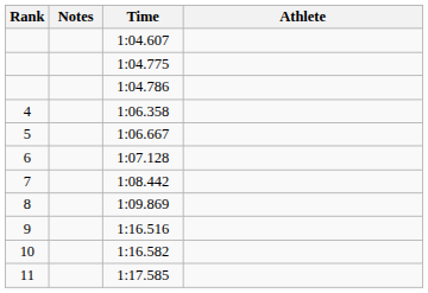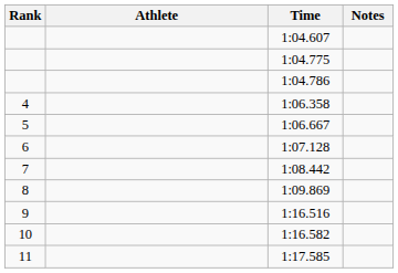columns swapped: Athlete <-> Notes
